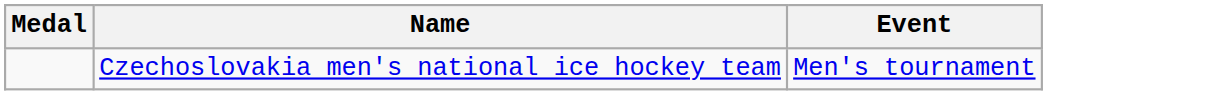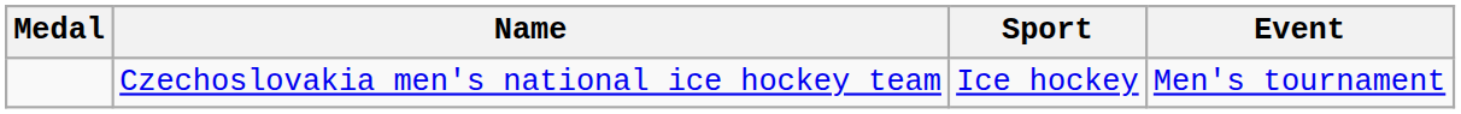+ column: Sport | Ice hockey
